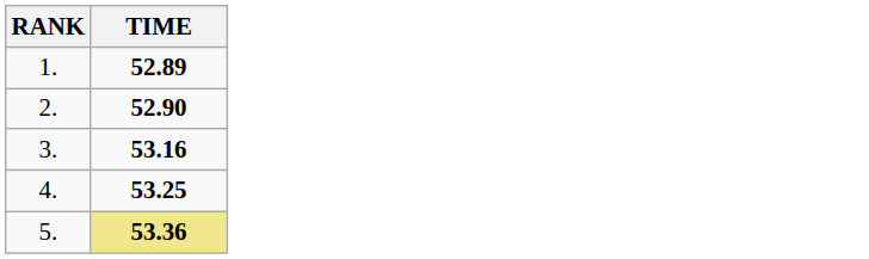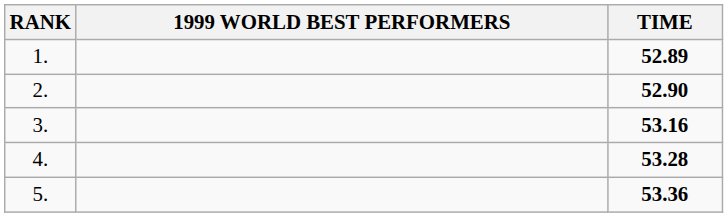+ column: 1999 WORLD BEST PERFORMERS
4. | TIME: 53.25 -> 53.28
5. | TIME: khaki background -> no background
